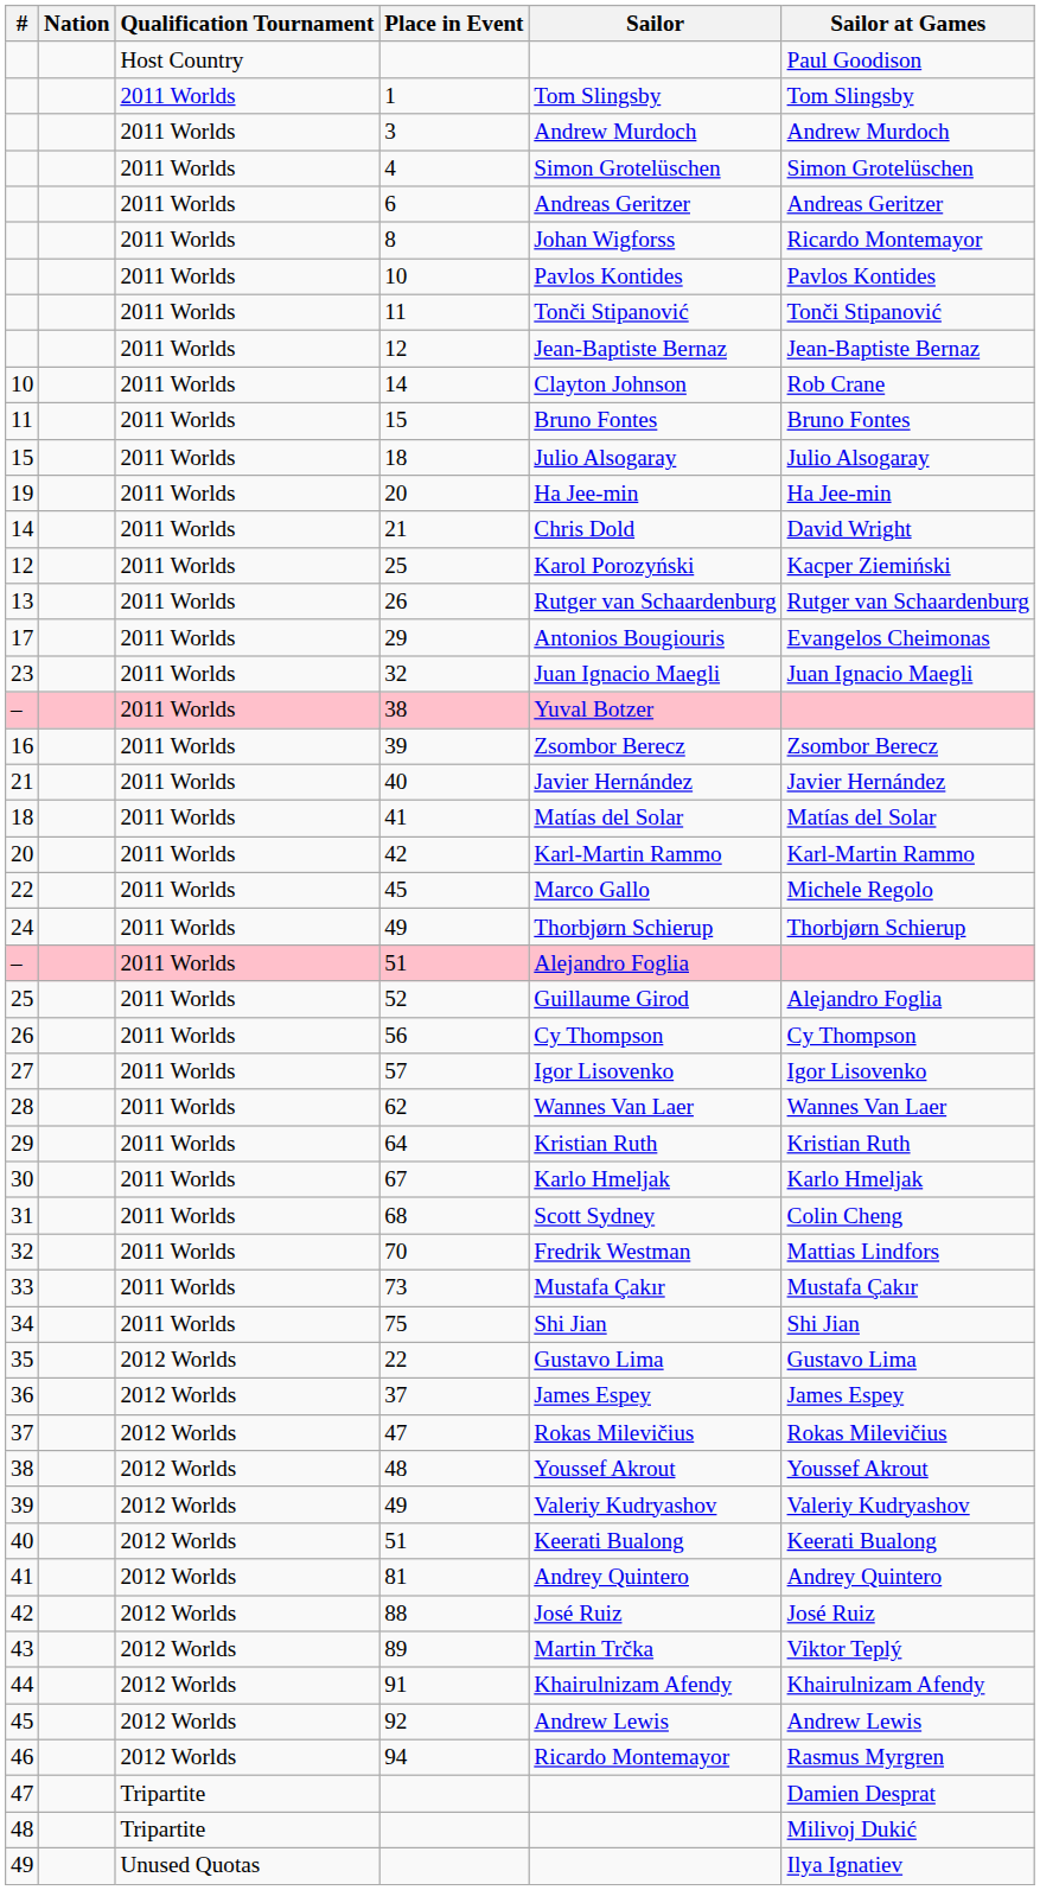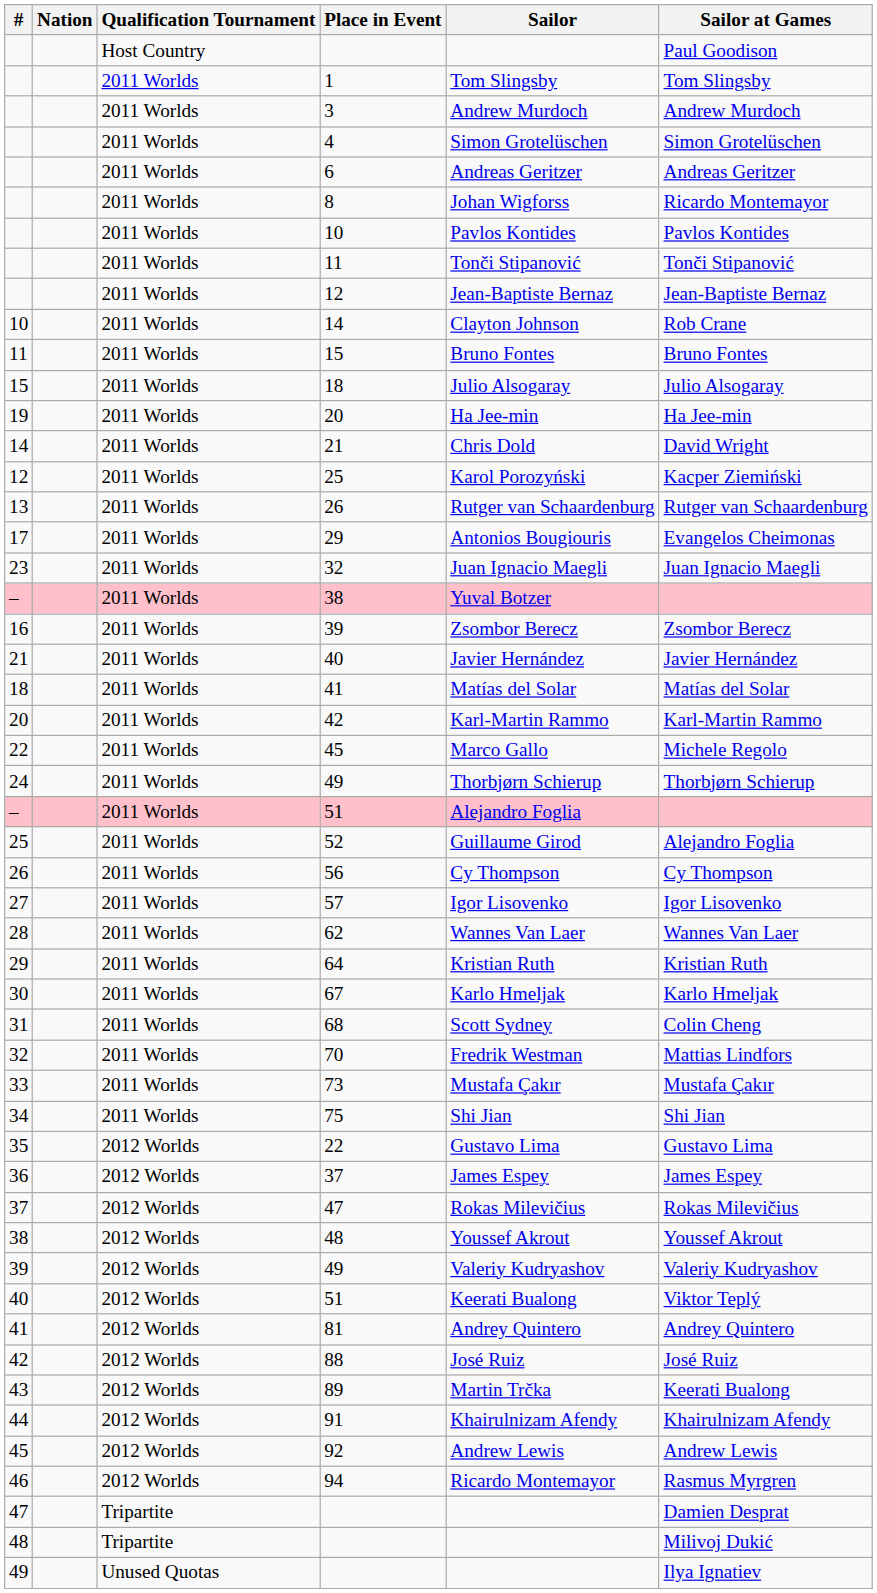40 / 51 | Sailor at Games: Keerati Bualong -> Viktor Teplý
89 | Sailor at Games: Viktor Teplý -> Keerati Bualong
